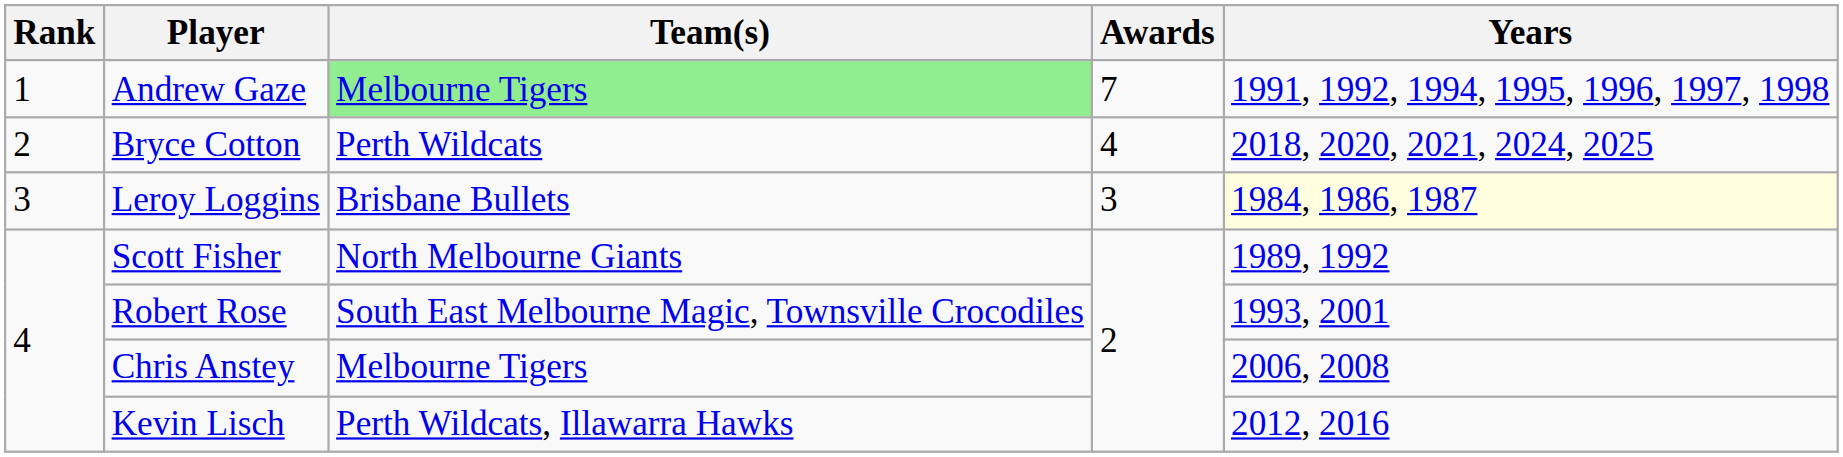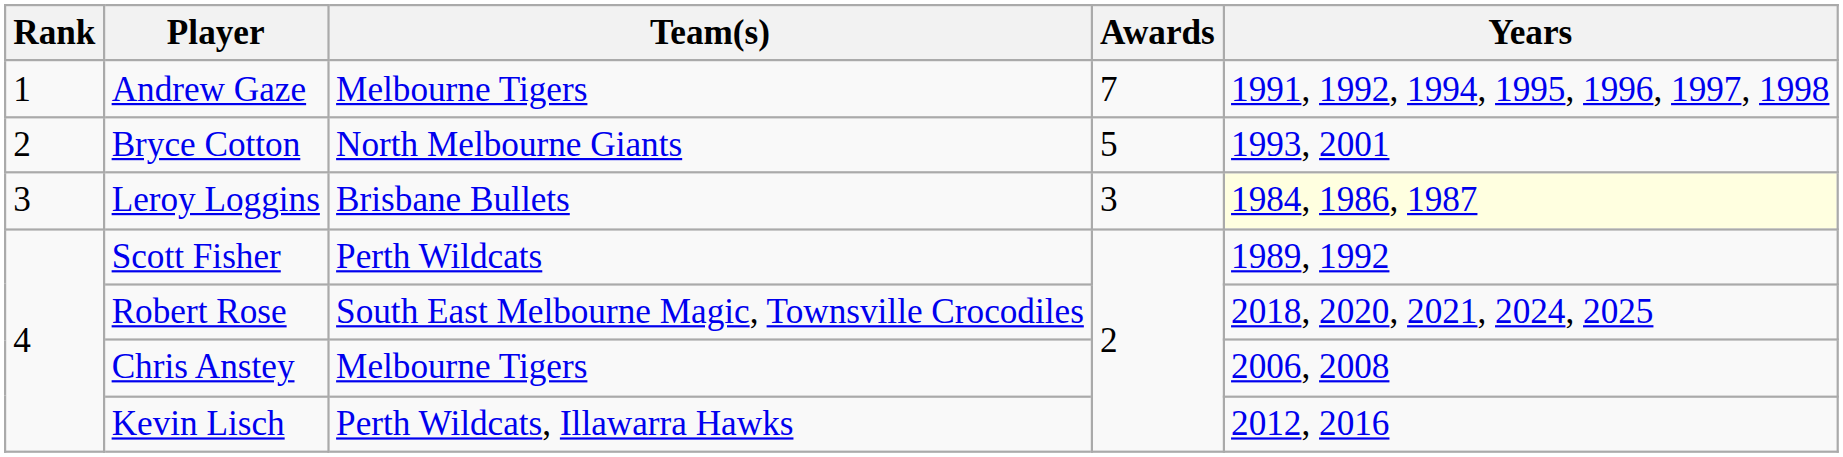Andrew Gaze | Team(s): lightgreen background -> no background
Bryce Cotton | Team(s): Perth Wildcats -> North Melbourne Giants
Bryce Cotton | Awards: 4 -> 5
Bryce Cotton | Years: 2018, 2020, 2021, 2024, 2025 -> 1993, 2001
Scott Fisher | Team(s): North Melbourne Giants -> Perth Wildcats
Robert Rose | Years: 1993, 2001 -> 2018, 2020, 2021, 2024, 2025
